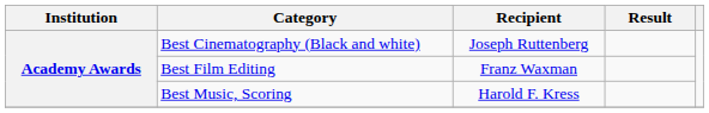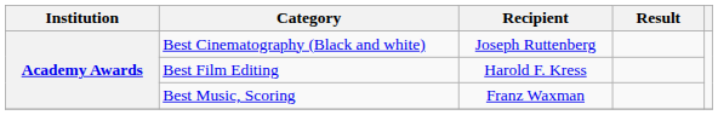Best Film Editing | Recipient: Franz Waxman -> Harold F. Kress
Best Music, Scoring | Recipient: Harold F. Kress -> Franz Waxman
